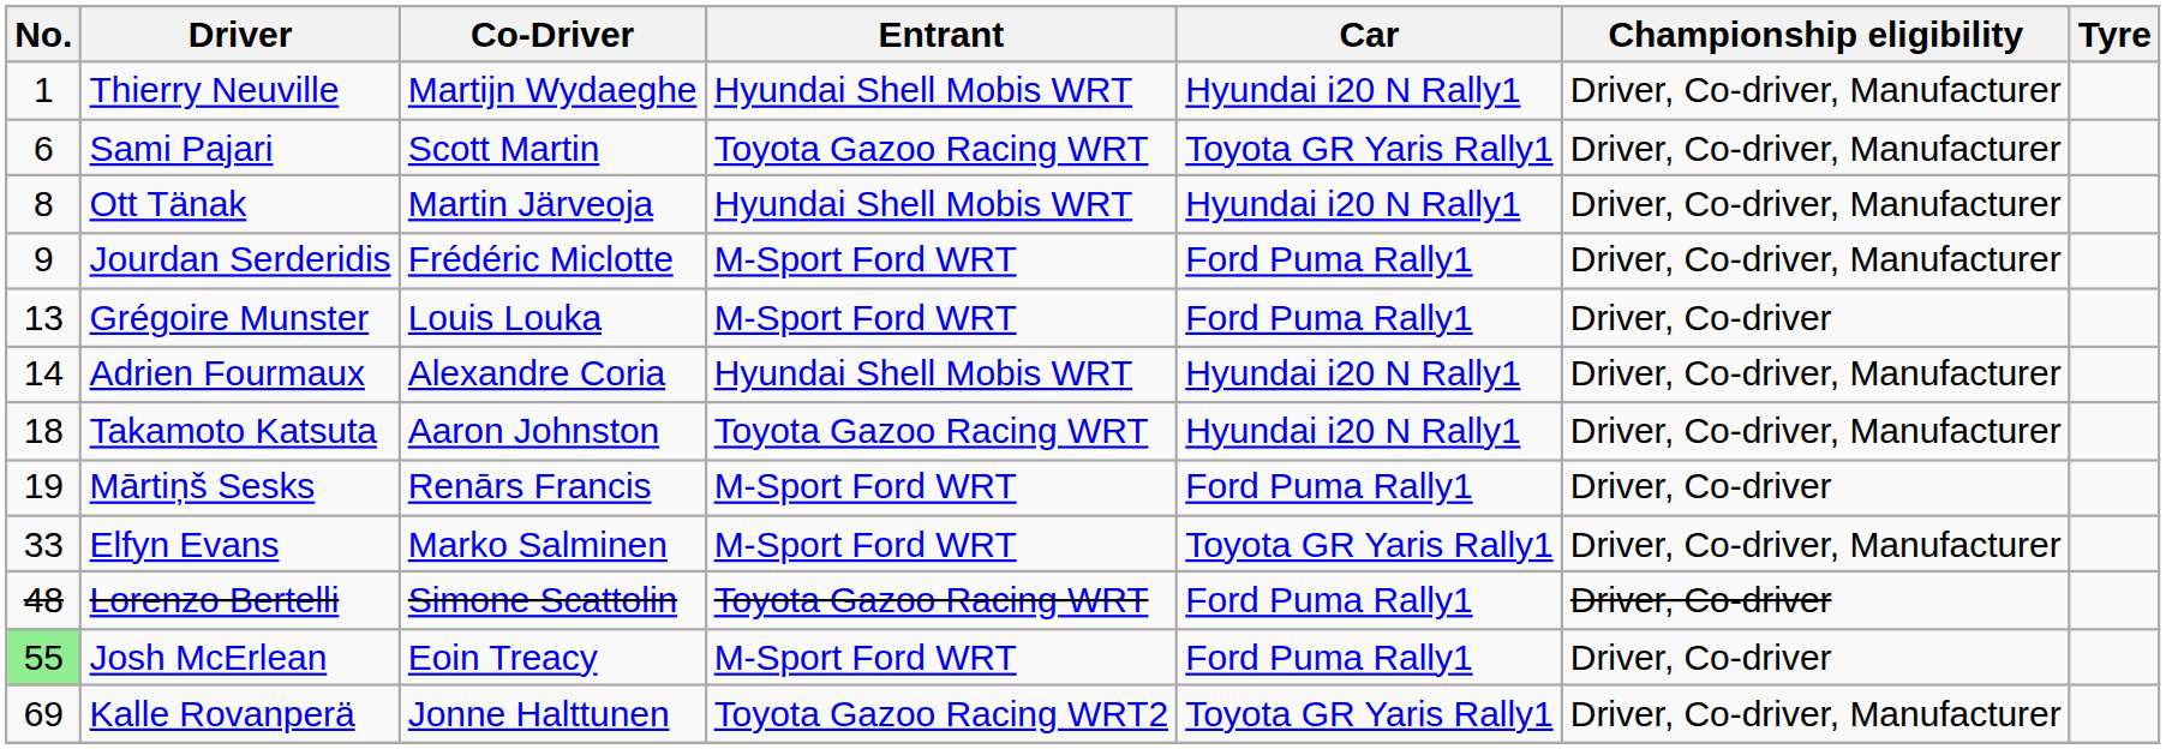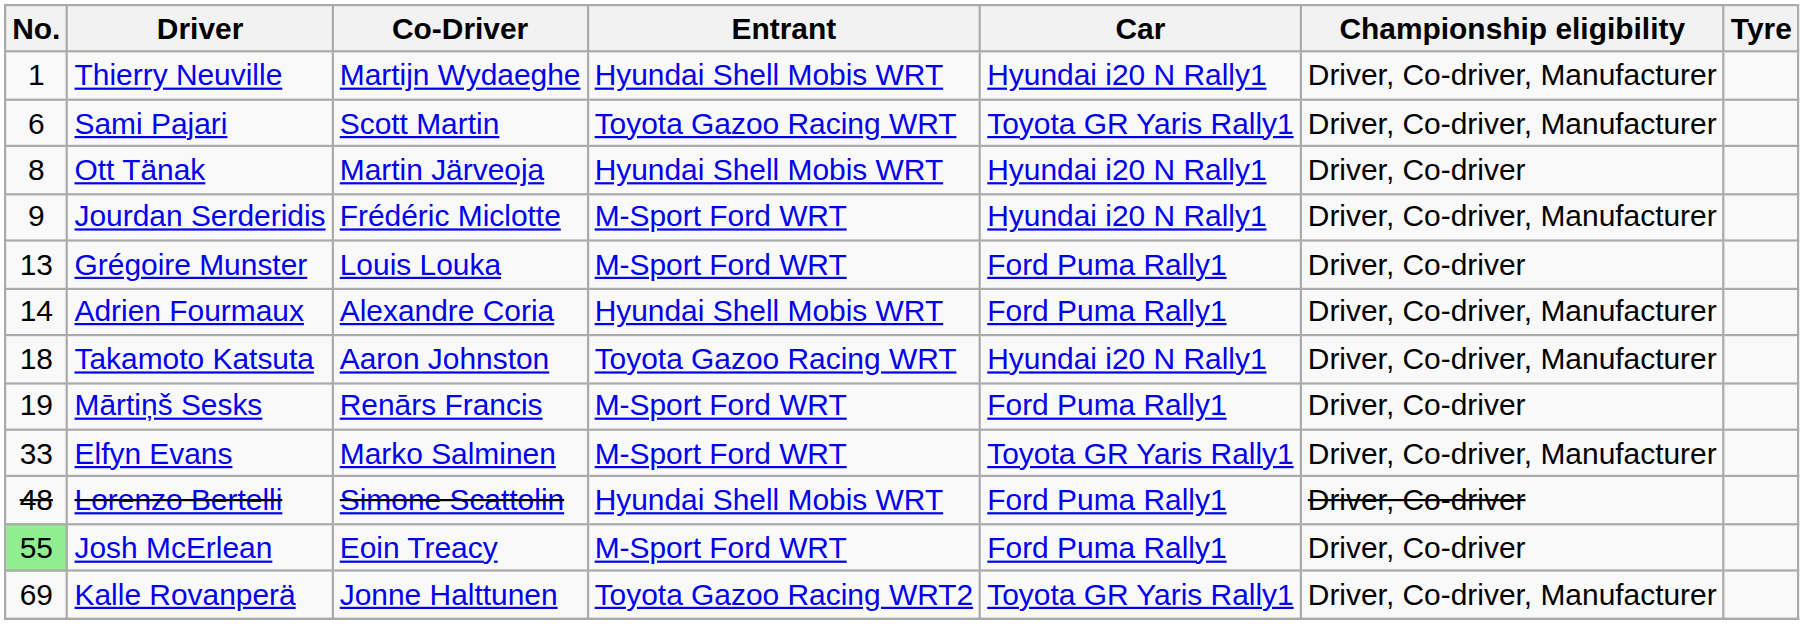Ott Tänak | Championship eligibility: Driver, Co-driver, Manufacturer -> Driver, Co-driver
Jourdan Serderidis | Car: Ford Puma Rally1 -> Hyundai i20 N Rally1
Adrien Fourmaux | Car: Hyundai i20 N Rally1 -> Ford Puma Rally1
Lorenzo Bertelli | Entrant: Toyota Gazoo Racing WRT -> Hyundai Shell Mobis WRT
